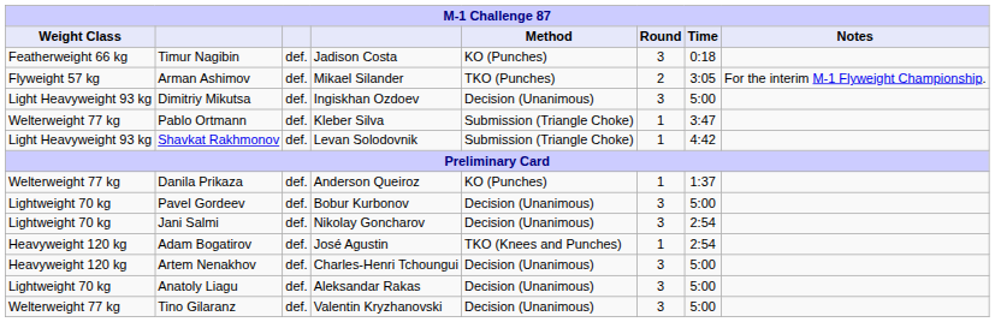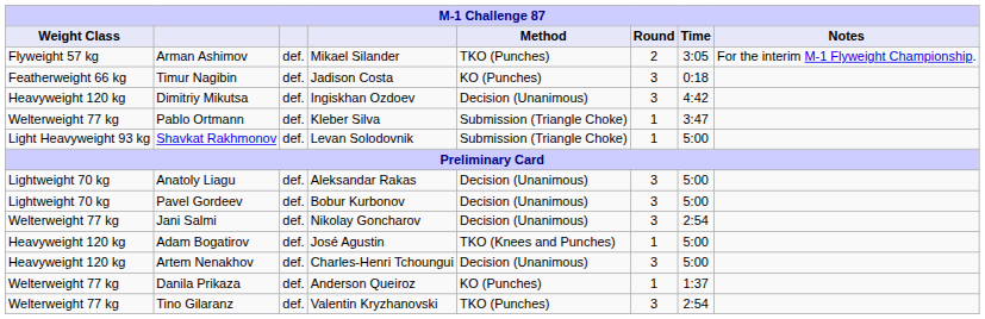rows swapped: Arman Ashimov <-> Timur Nagibin
Dimitriy Mikutsa | Weight Class: Light Heavyweight 93 kg -> Heavyweight 120 kg
Dimitriy Mikutsa | Time: 5:00 -> 4:42
Shavkat Rakhmonov | Time: 4:42 -> 5:00
rows swapped: Danila Prikaza <-> Anatoly Liagu
Jani Salmi | Weight Class: Lightweight 70 kg -> Welterweight 77 kg
Adam Bogatirov | Time: 2:54 -> 5:00
Tino Gilaranz | Method: Decision (Unanimous) -> TKO (Punches)
Tino Gilaranz | Time: 5:00 -> 2:54
